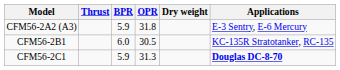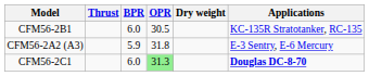rows swapped: CFM56-2A2 (A3) <-> CFM56-2B1
CFM56-2C1 | BPR: 5.9 -> 6.0
CFM56-2C1 | OPR: no background -> lightgreen background
